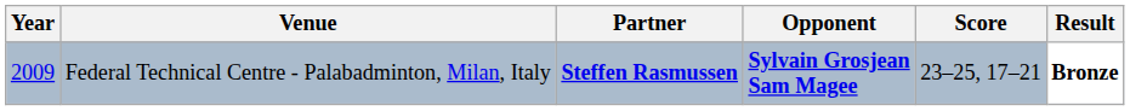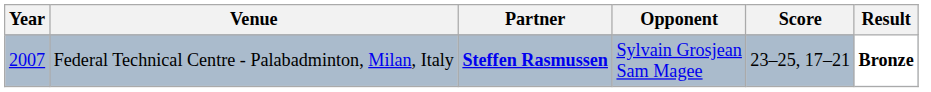Federal Technical Centre - Palabadminton, Milan, Italy | Year: 2009 -> 2007
Federal Technical Centre - Palabadminton, Milan, Italy | Opponent: bold -> normal
